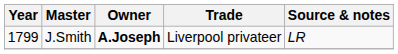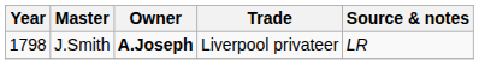J.Smith | Year: 1799 -> 1798
